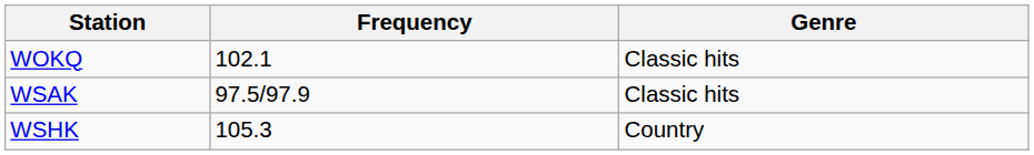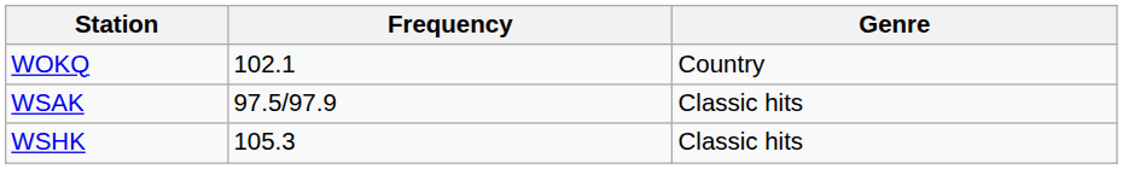WOKQ | Genre: Classic hits -> Country
WSHK | Genre: Country -> Classic hits
